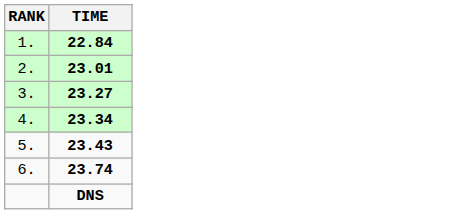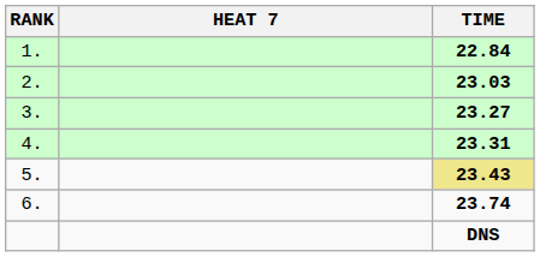+ column: HEAT 7
2. | TIME: 23.01 -> 23.03
4. | TIME: 23.34 -> 23.31
5. | TIME: no background -> khaki background
